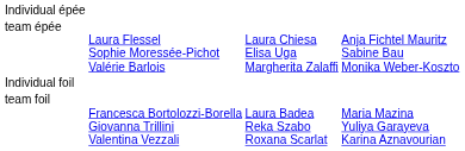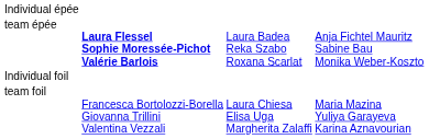team épée | column 2: normal -> bold
team épée | column 3: Laura Chiesa Elisa Uga Margherita Zalaffi -> Laura Badea Reka Szabo Roxana Scarlat
team foil | column 3: Laura Badea Reka Szabo Roxana Scarlat -> Laura Chiesa Elisa Uga Margherita Zalaffi
